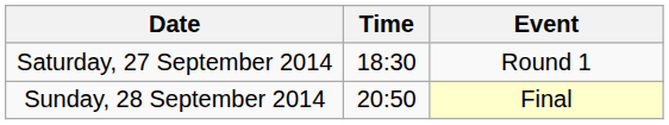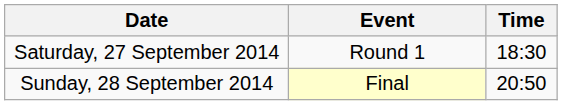columns swapped: Time <-> Event
